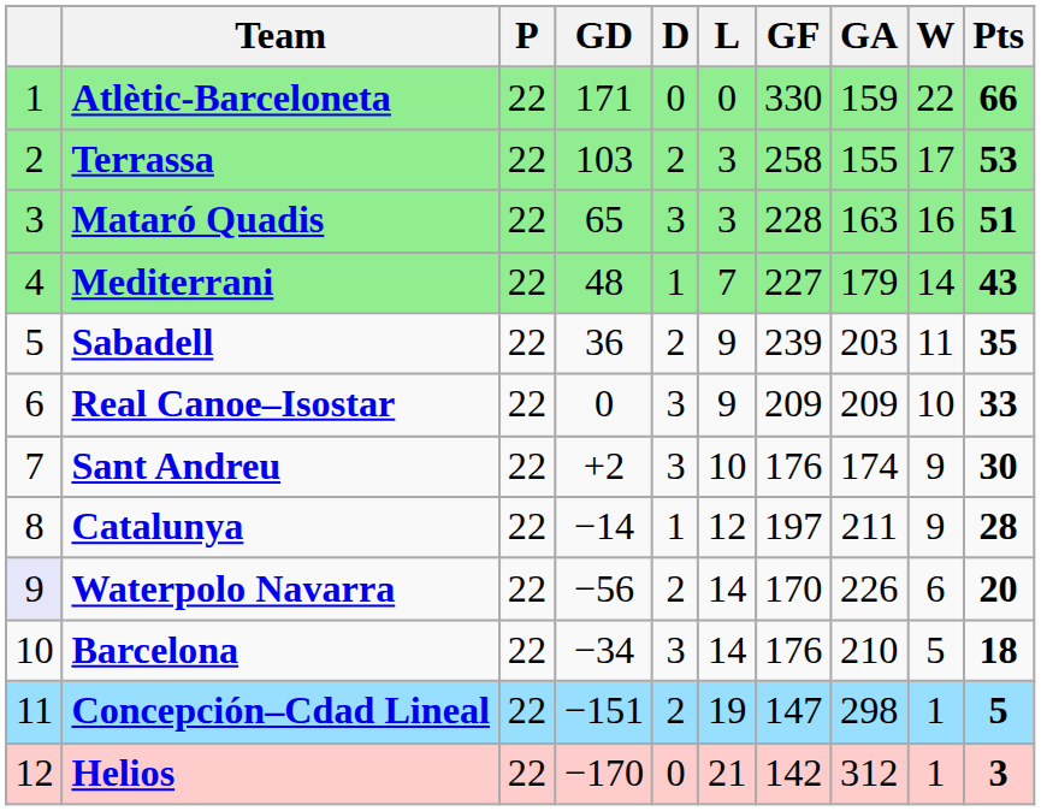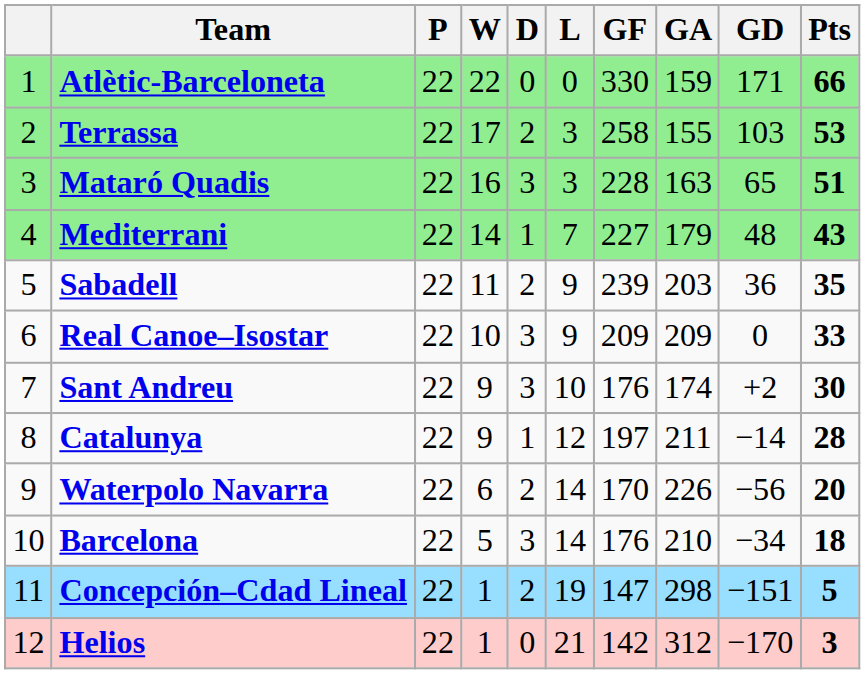columns swapped: W <-> GD
Waterpolo Navarra | column 1: lavender background -> no background
